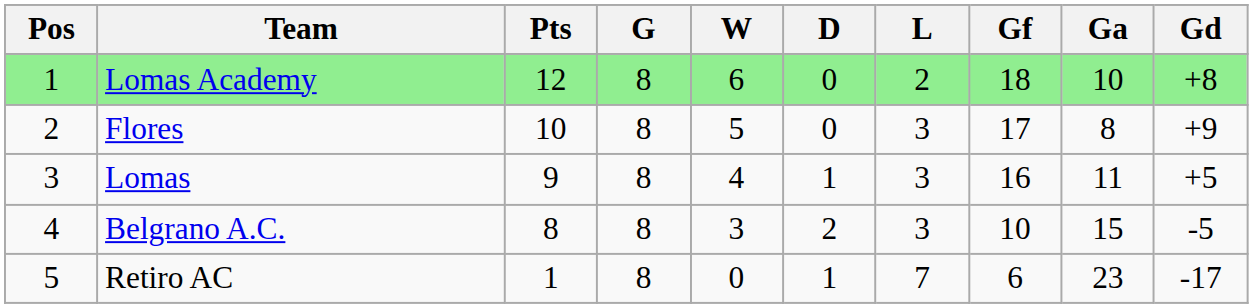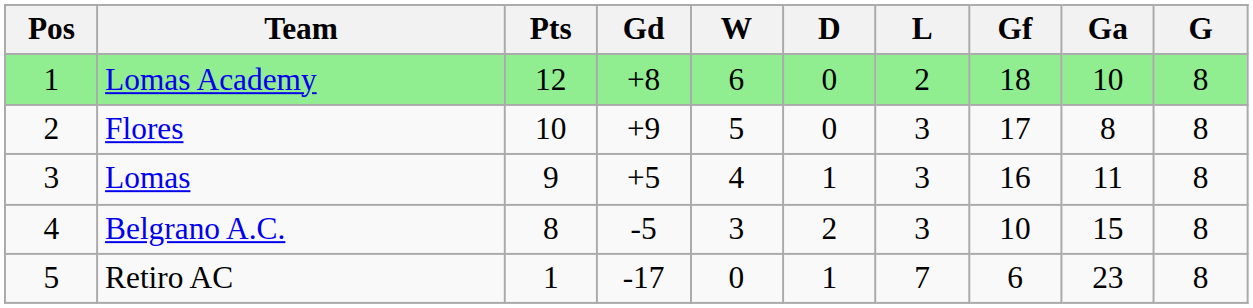columns swapped: G <-> Gd
